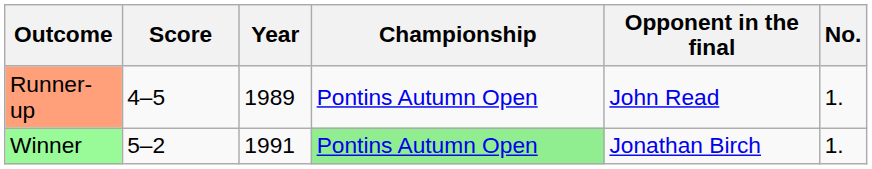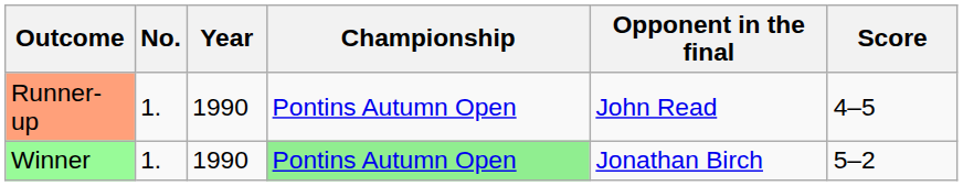columns swapped: No. <-> Score
Runner-up | Year: 1989 -> 1990
Winner | Year: 1991 -> 1990
